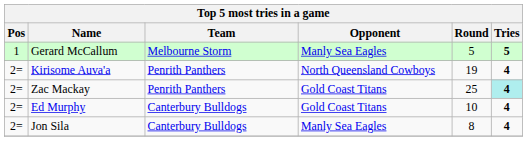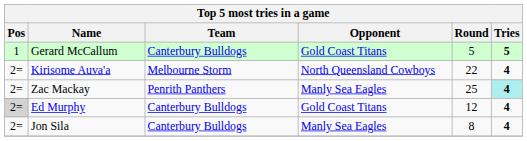Gerard McCallum | Team: Melbourne Storm -> Canterbury Bulldogs
Gerard McCallum | Opponent: Manly Sea Eagles -> Gold Coast Titans
Kirisome Auva'a | Team: Penrith Panthers -> Melbourne Storm
Kirisome Auva'a | Round: 19 -> 22
Zac Mackay | Opponent: Gold Coast Titans -> Manly Sea Eagles
Ed Murphy | Pos: no background -> lightgrey background
Ed Murphy | Round: 10 -> 12
